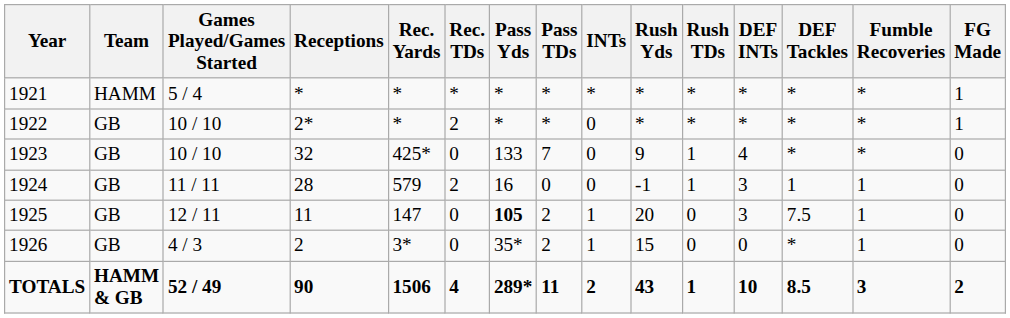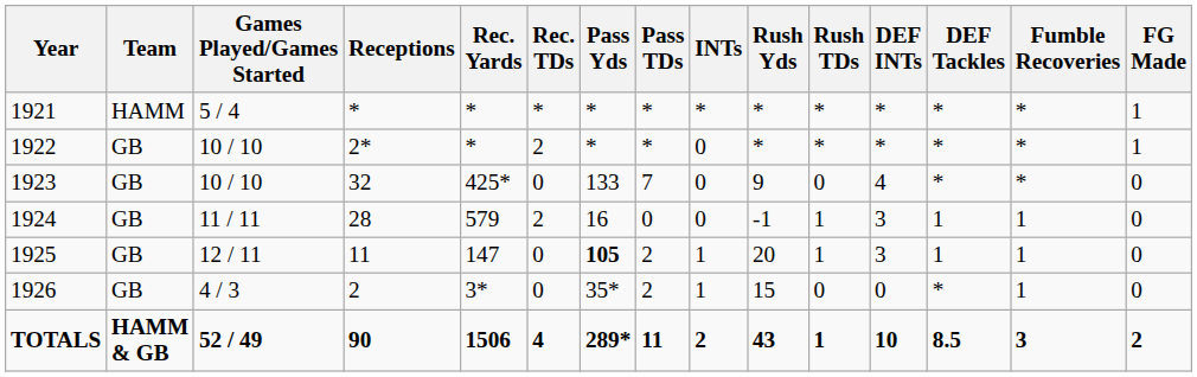1923 | Rush TDs: 1 -> 0
1925 | Rush TDs: 0 -> 1
1925 | DEF Tackles: 7.5 -> 1
